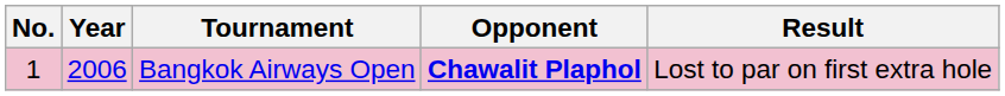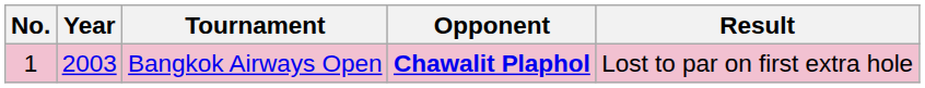Bangkok Airways Open | Year: 2006 -> 2003
